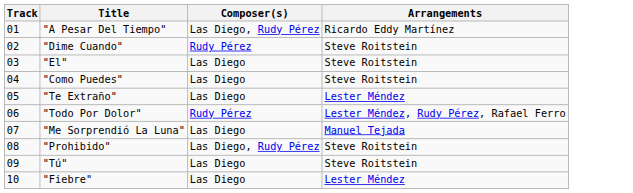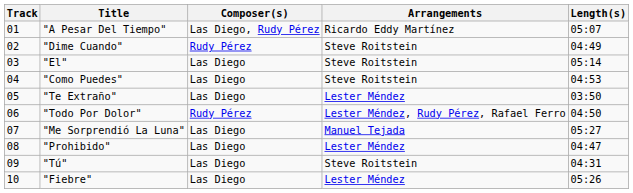+ column: Length(s) | 05:07 | 04:49 | 05:14 | 04:53 | 03:50 | 04:50 | 05:27 | 04:47 | 04:31 | 05:26
"Prohibido" | Composer(s): Las Diego, Rudy Pérez -> Las Diego
"Prohibido" | Arrangements: Steve Roitstein -> Lester Méndez
